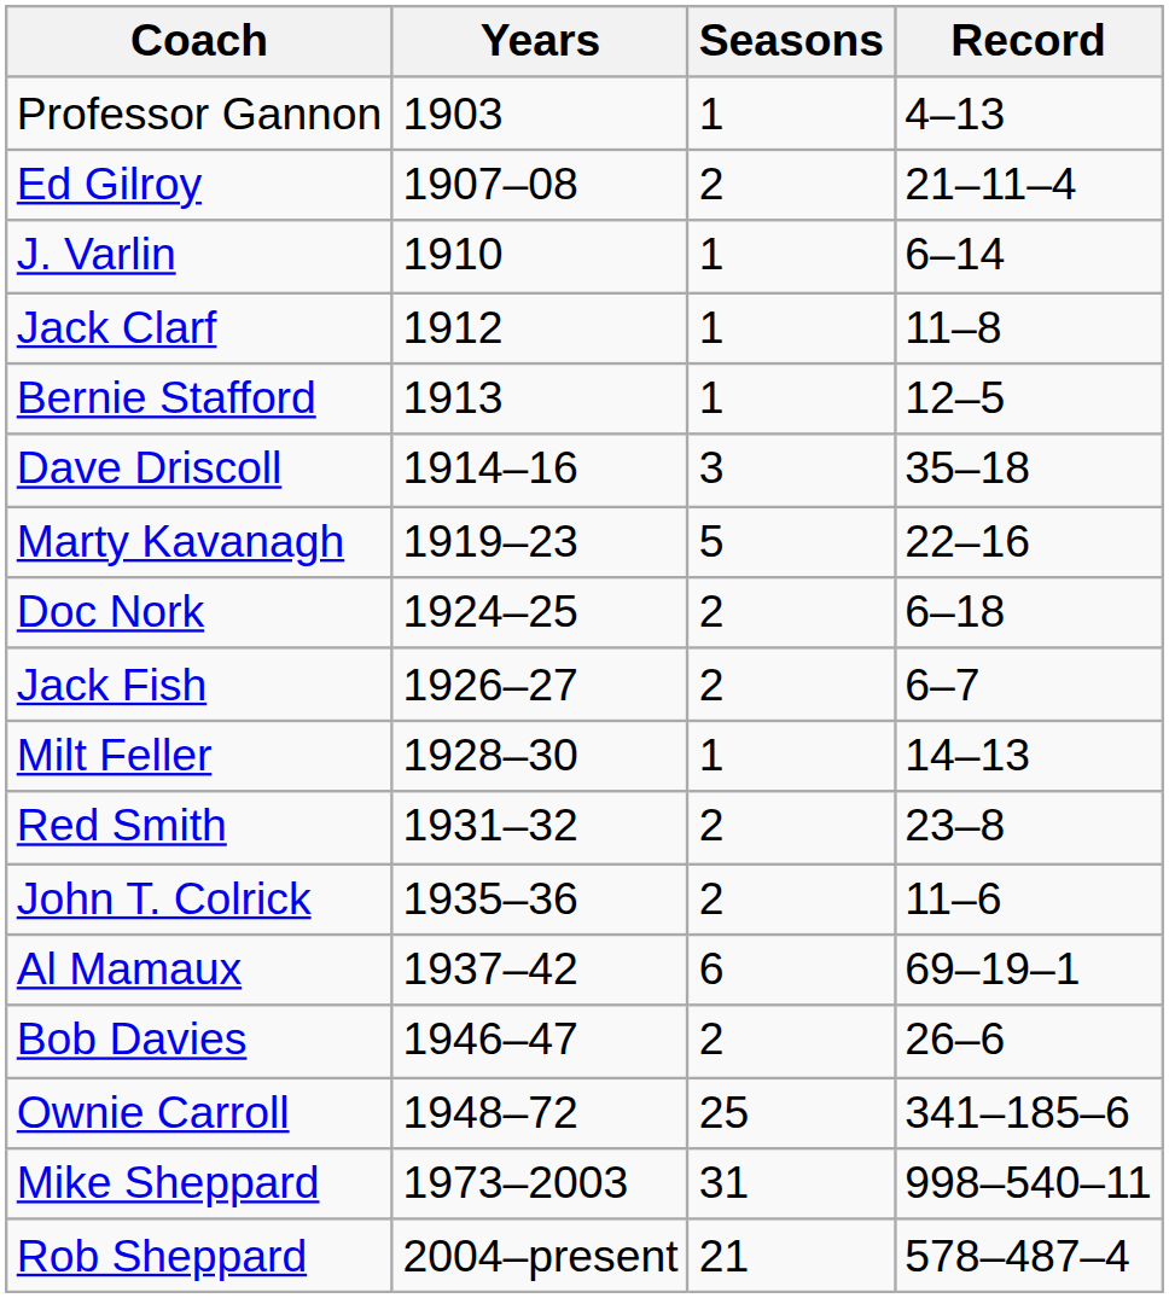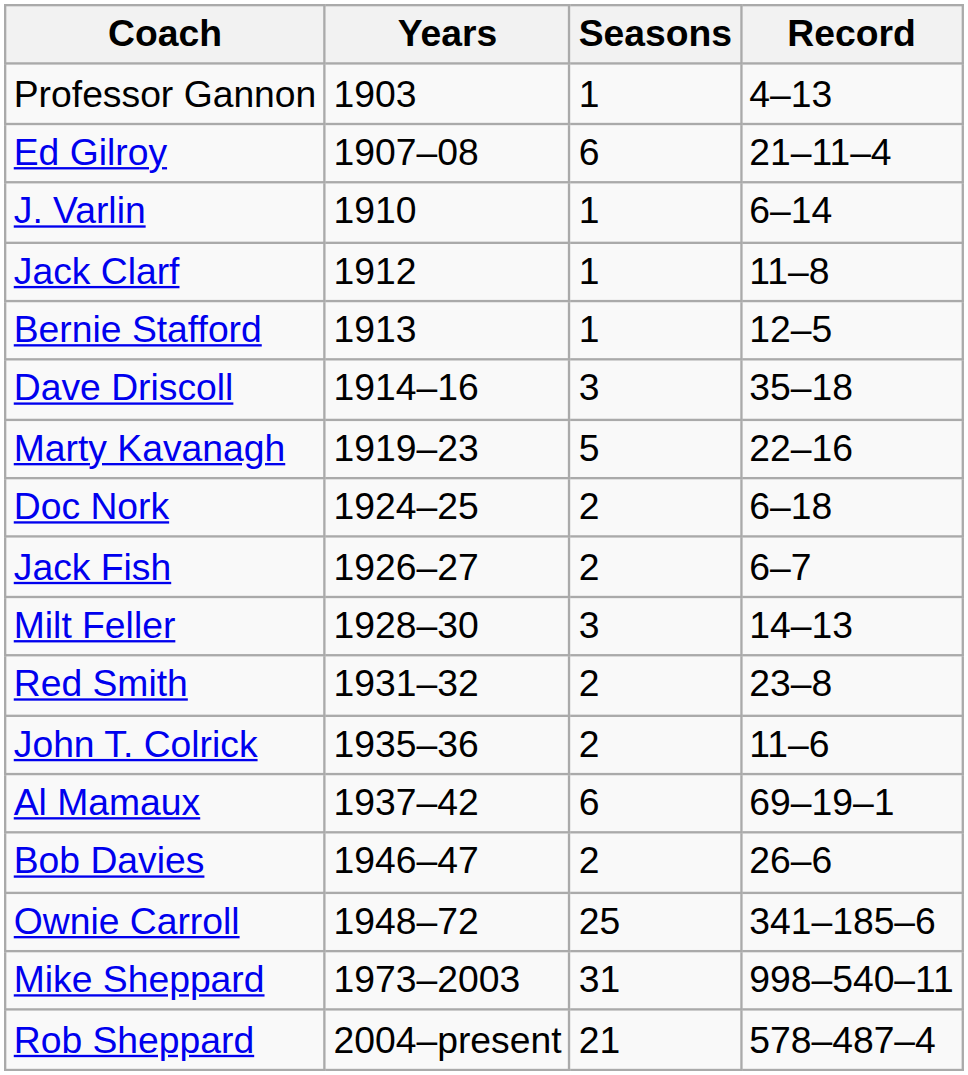Ed Gilroy | Seasons: 2 -> 6
Milt Feller | Seasons: 1 -> 3
